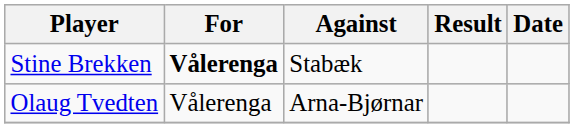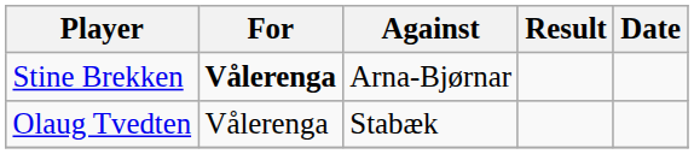Stine Brekken | Against: Stabæk -> Arna-Bjørnar
Olaug Tvedten | Against: Arna-Bjørnar -> Stabæk
